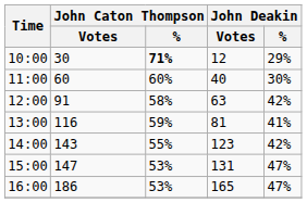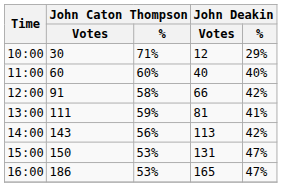10:00 | John Caton Thompson / %: bold -> normal
11:00 | John Deakin / %: 30% -> 40%
12:00 | John Deakin / Votes: 63 -> 66
13:00 | John Caton Thompson / Votes: 116 -> 111
14:00 | John Caton Thompson / %: 55% -> 56%
14:00 | John Deakin / Votes: 123 -> 113
15:00 | John Caton Thompson / Votes: 147 -> 150
